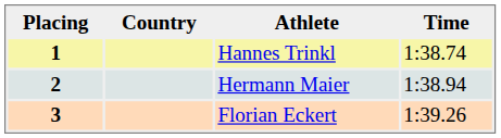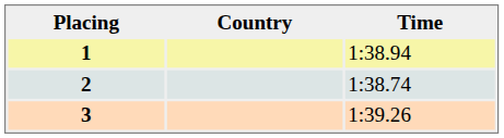- column: Athlete | Hannes Trinkl | Hermann Maier | Florian Eckert
1 | Time: 1:38.74 -> 1:38.94
2 | Time: 1:38.94 -> 1:38.74
